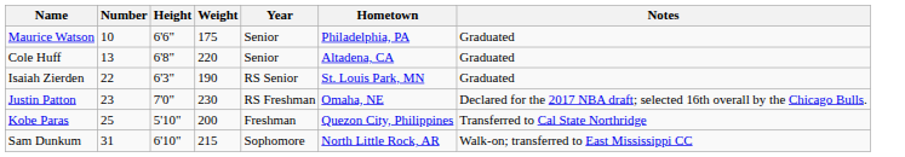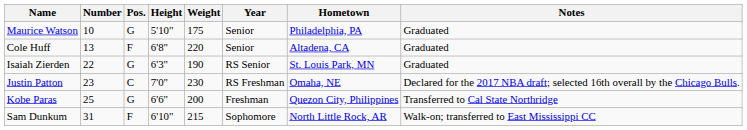+ column: Pos. | G | F | G | C | G | F
Maurice Watson | Height: 6'6" -> 5'10"
Kobe Paras | Height: 5'10" -> 6'6"
